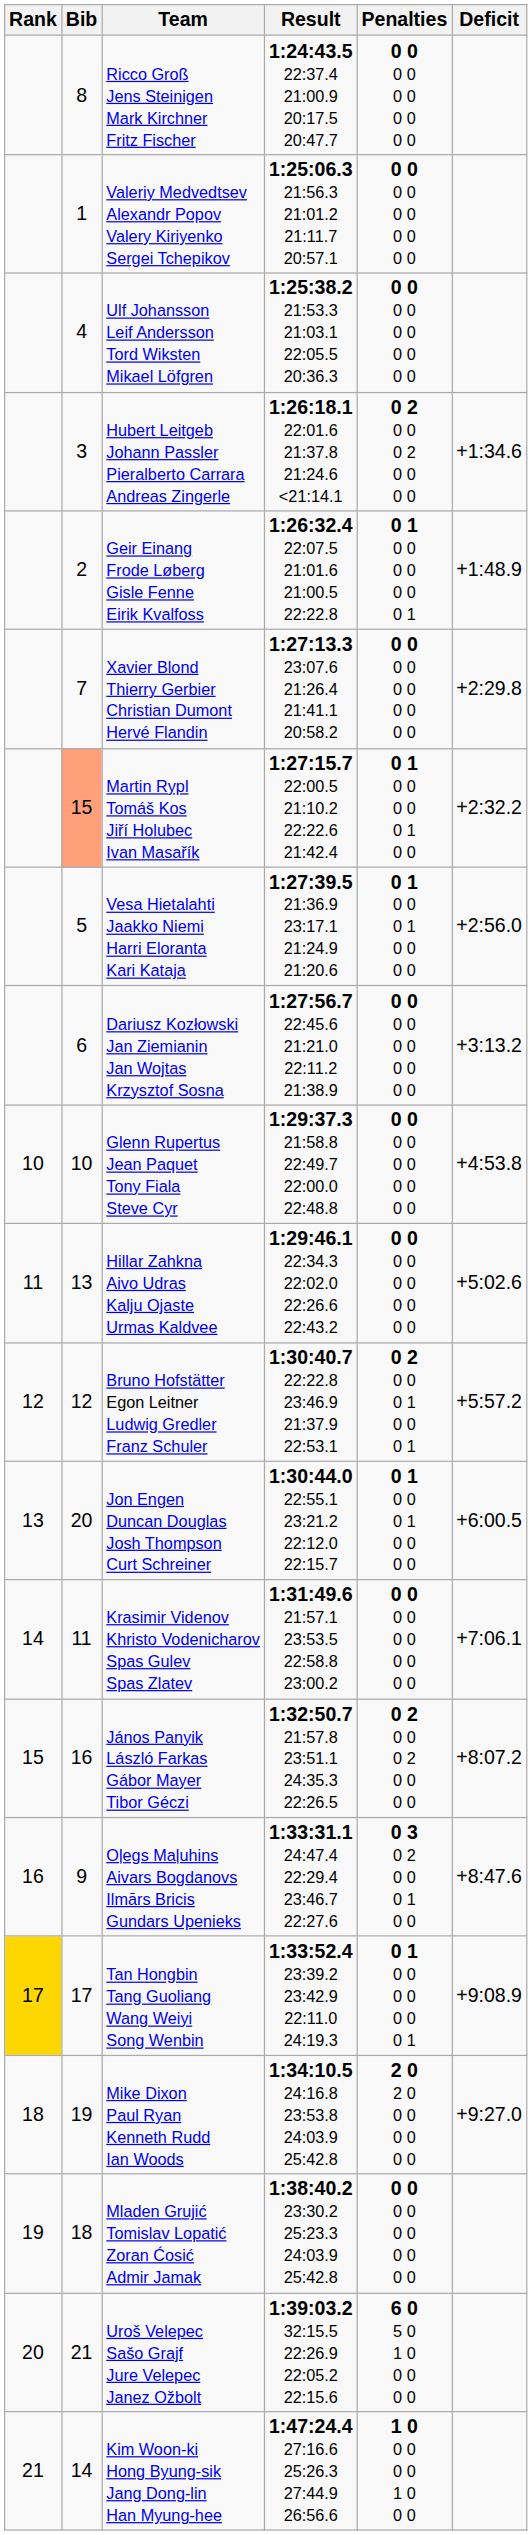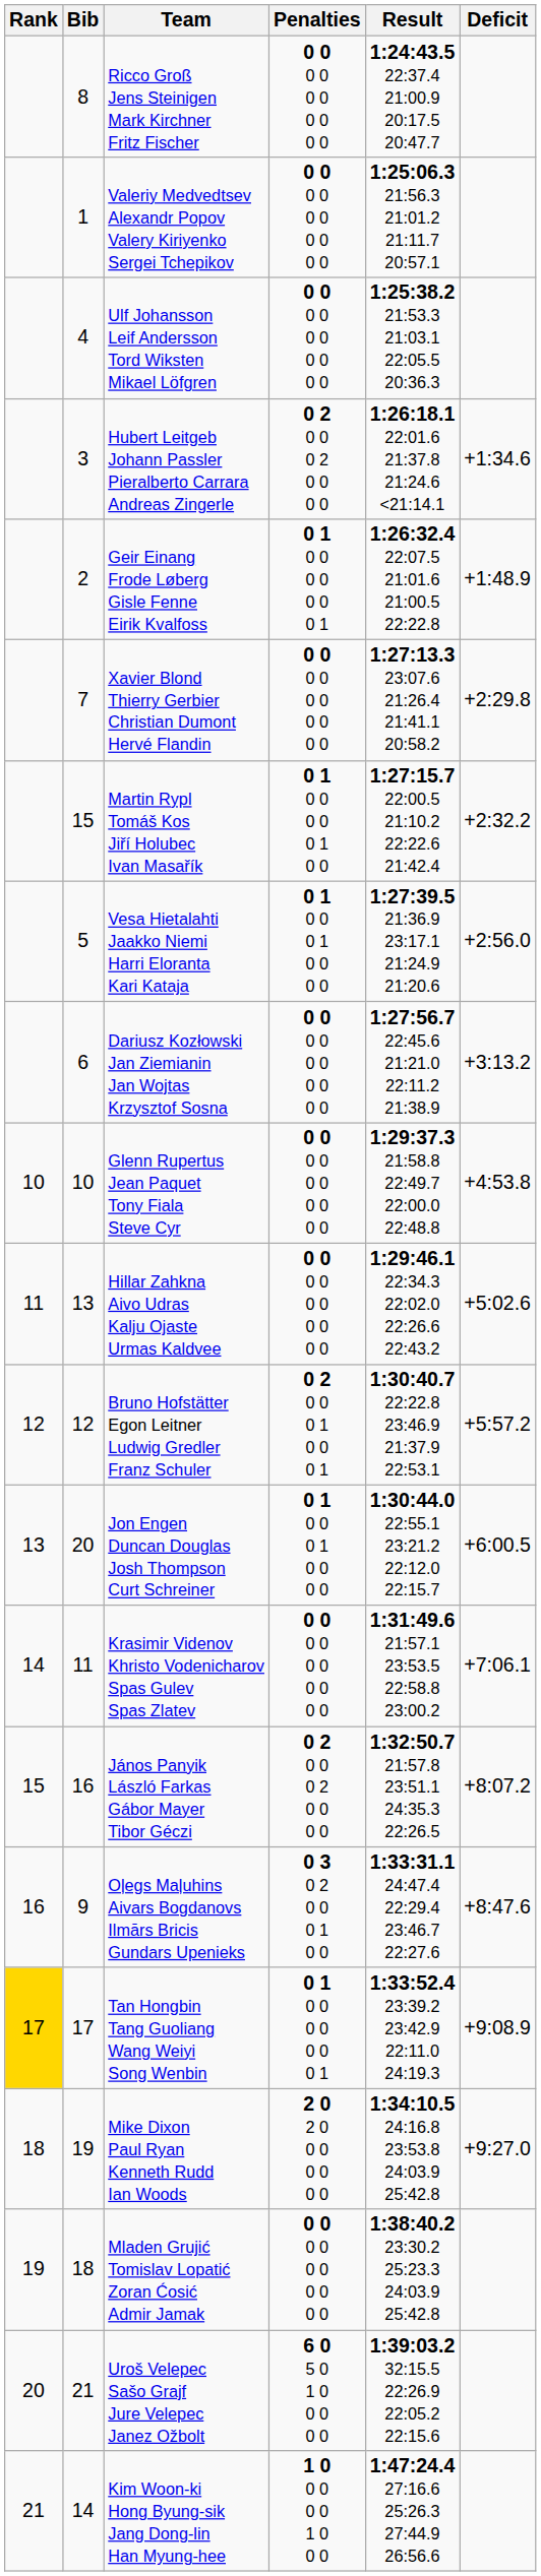columns swapped: Penalties <-> Result
Martin Rypl Tomáš Kos Jiří Holubec Ivan Masařík | Bib: lightsalmon background -> no background
